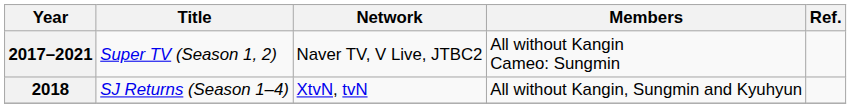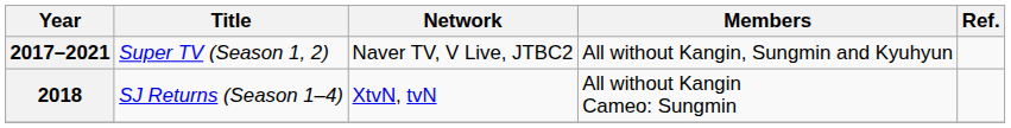2017–2021 | Members: All without Kangin Cameo: Sungmin -> All without Kangin, Sungmin and Kyuhyun
2018 | Members: All without Kangin, Sungmin and Kyuhyun -> All without Kangin Cameo: Sungmin
